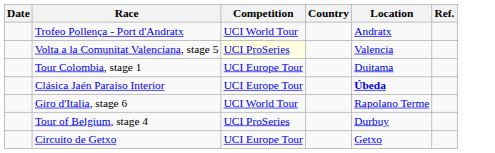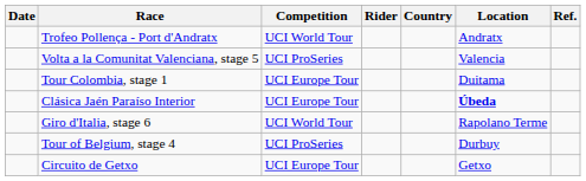+ column: Rider
Volta a la Comunitat Valenciana, stage 5 | Competition: lightyellow background -> no background
